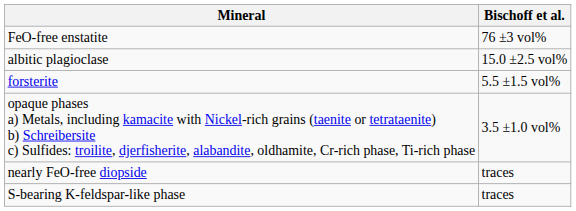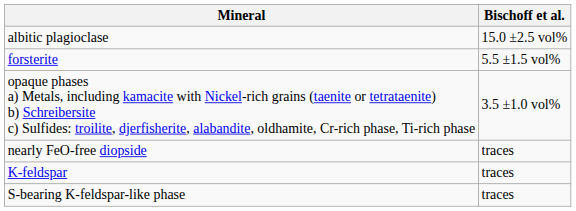- row: FeO-free enstatite | 76 ±3 vol%
+ row: K-feldspar | traces
